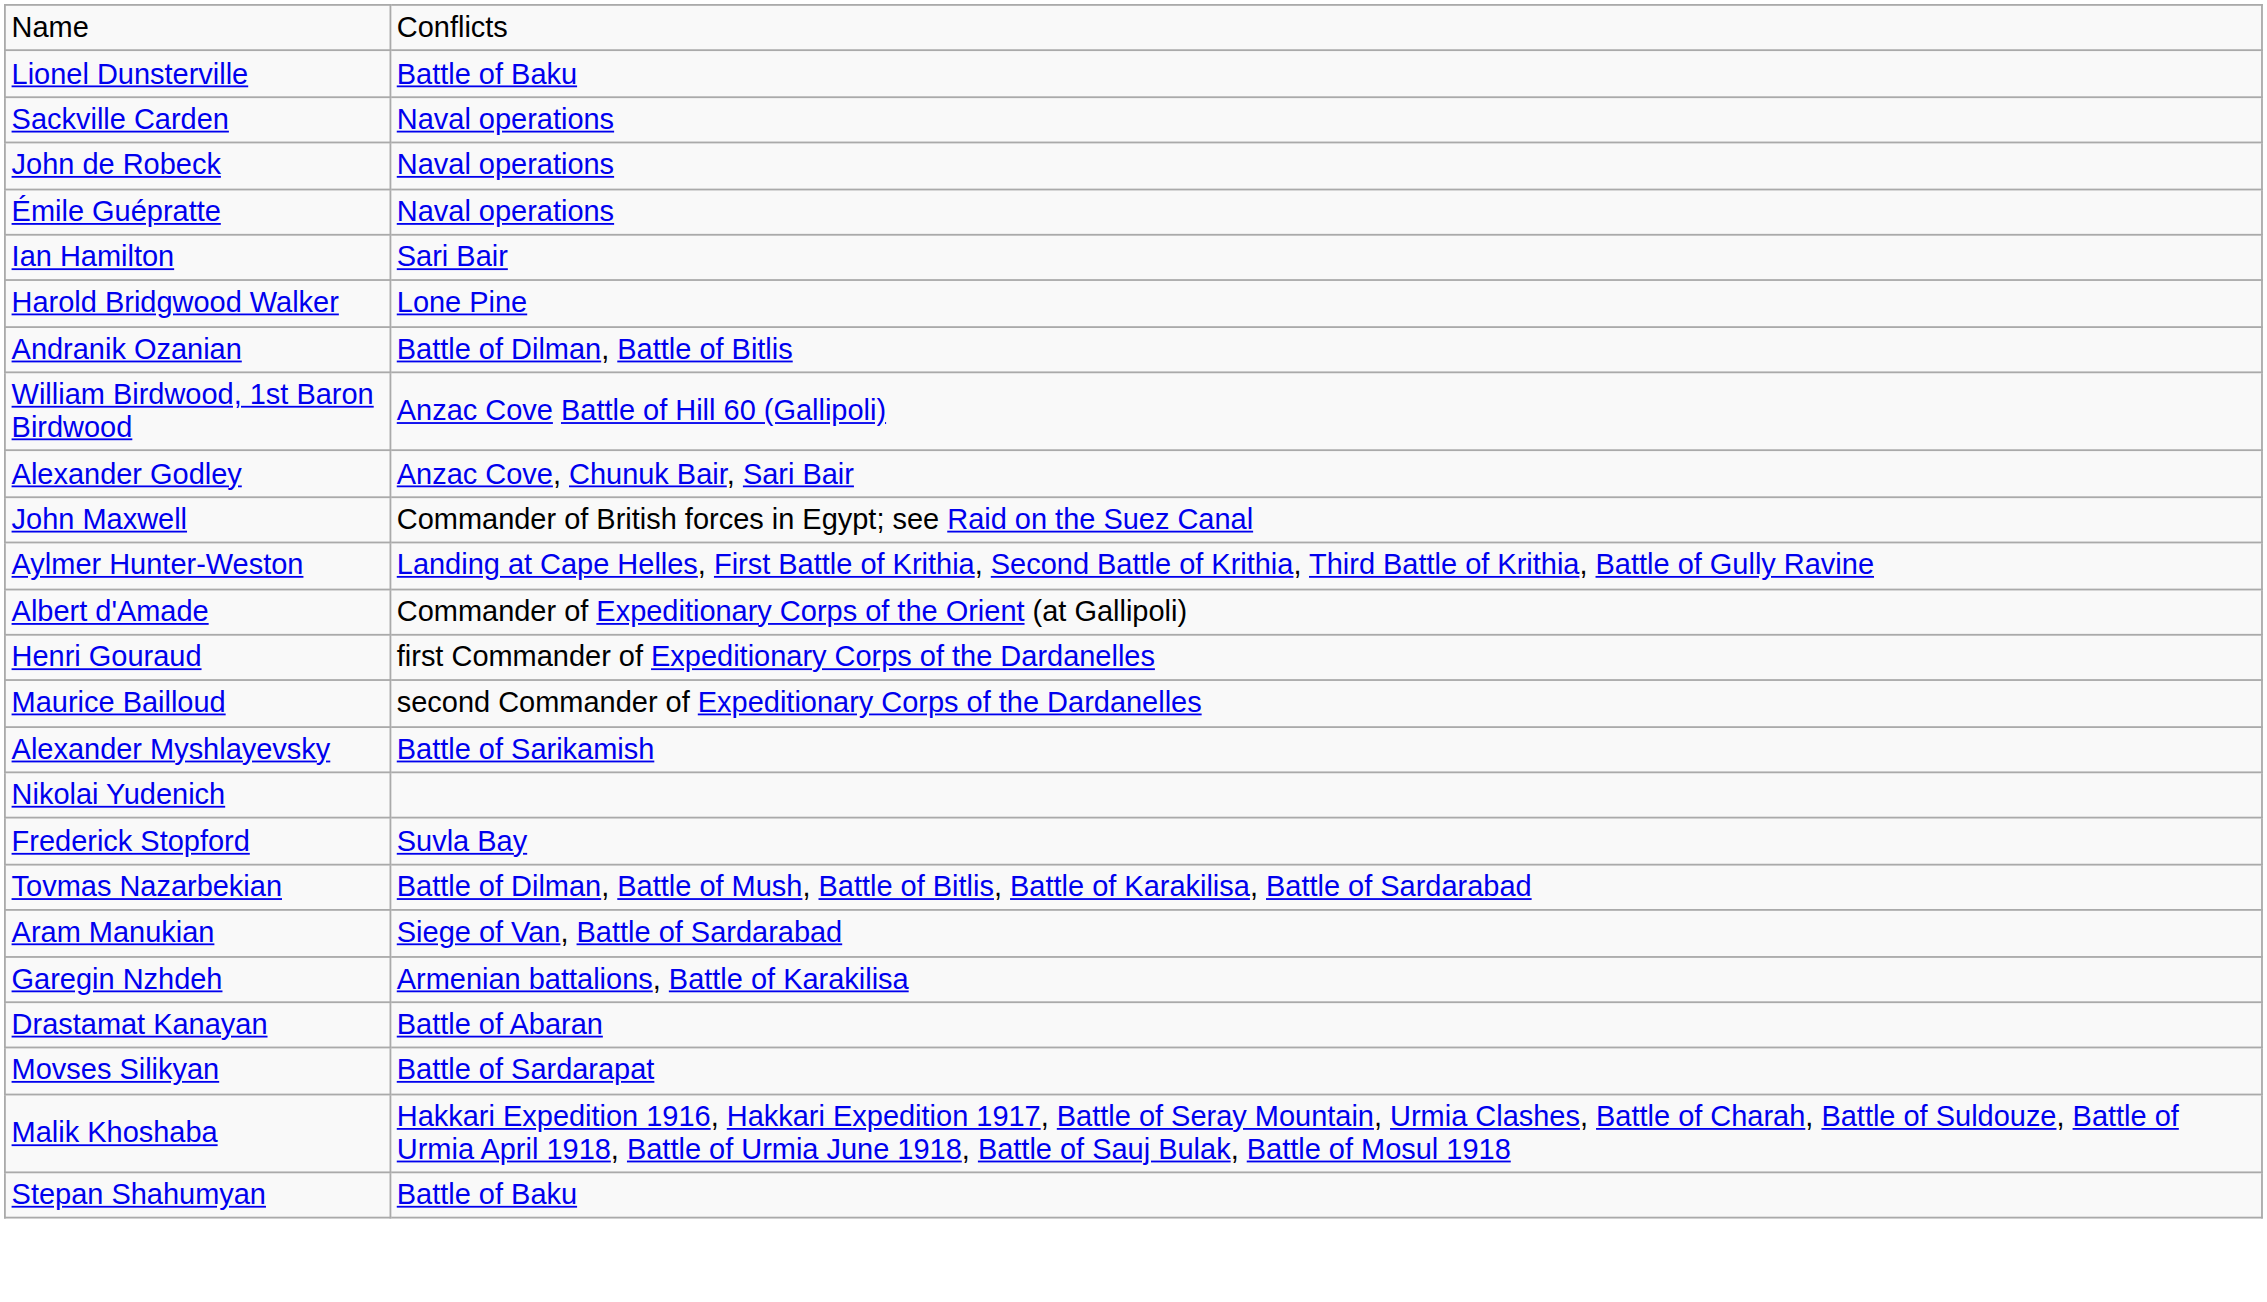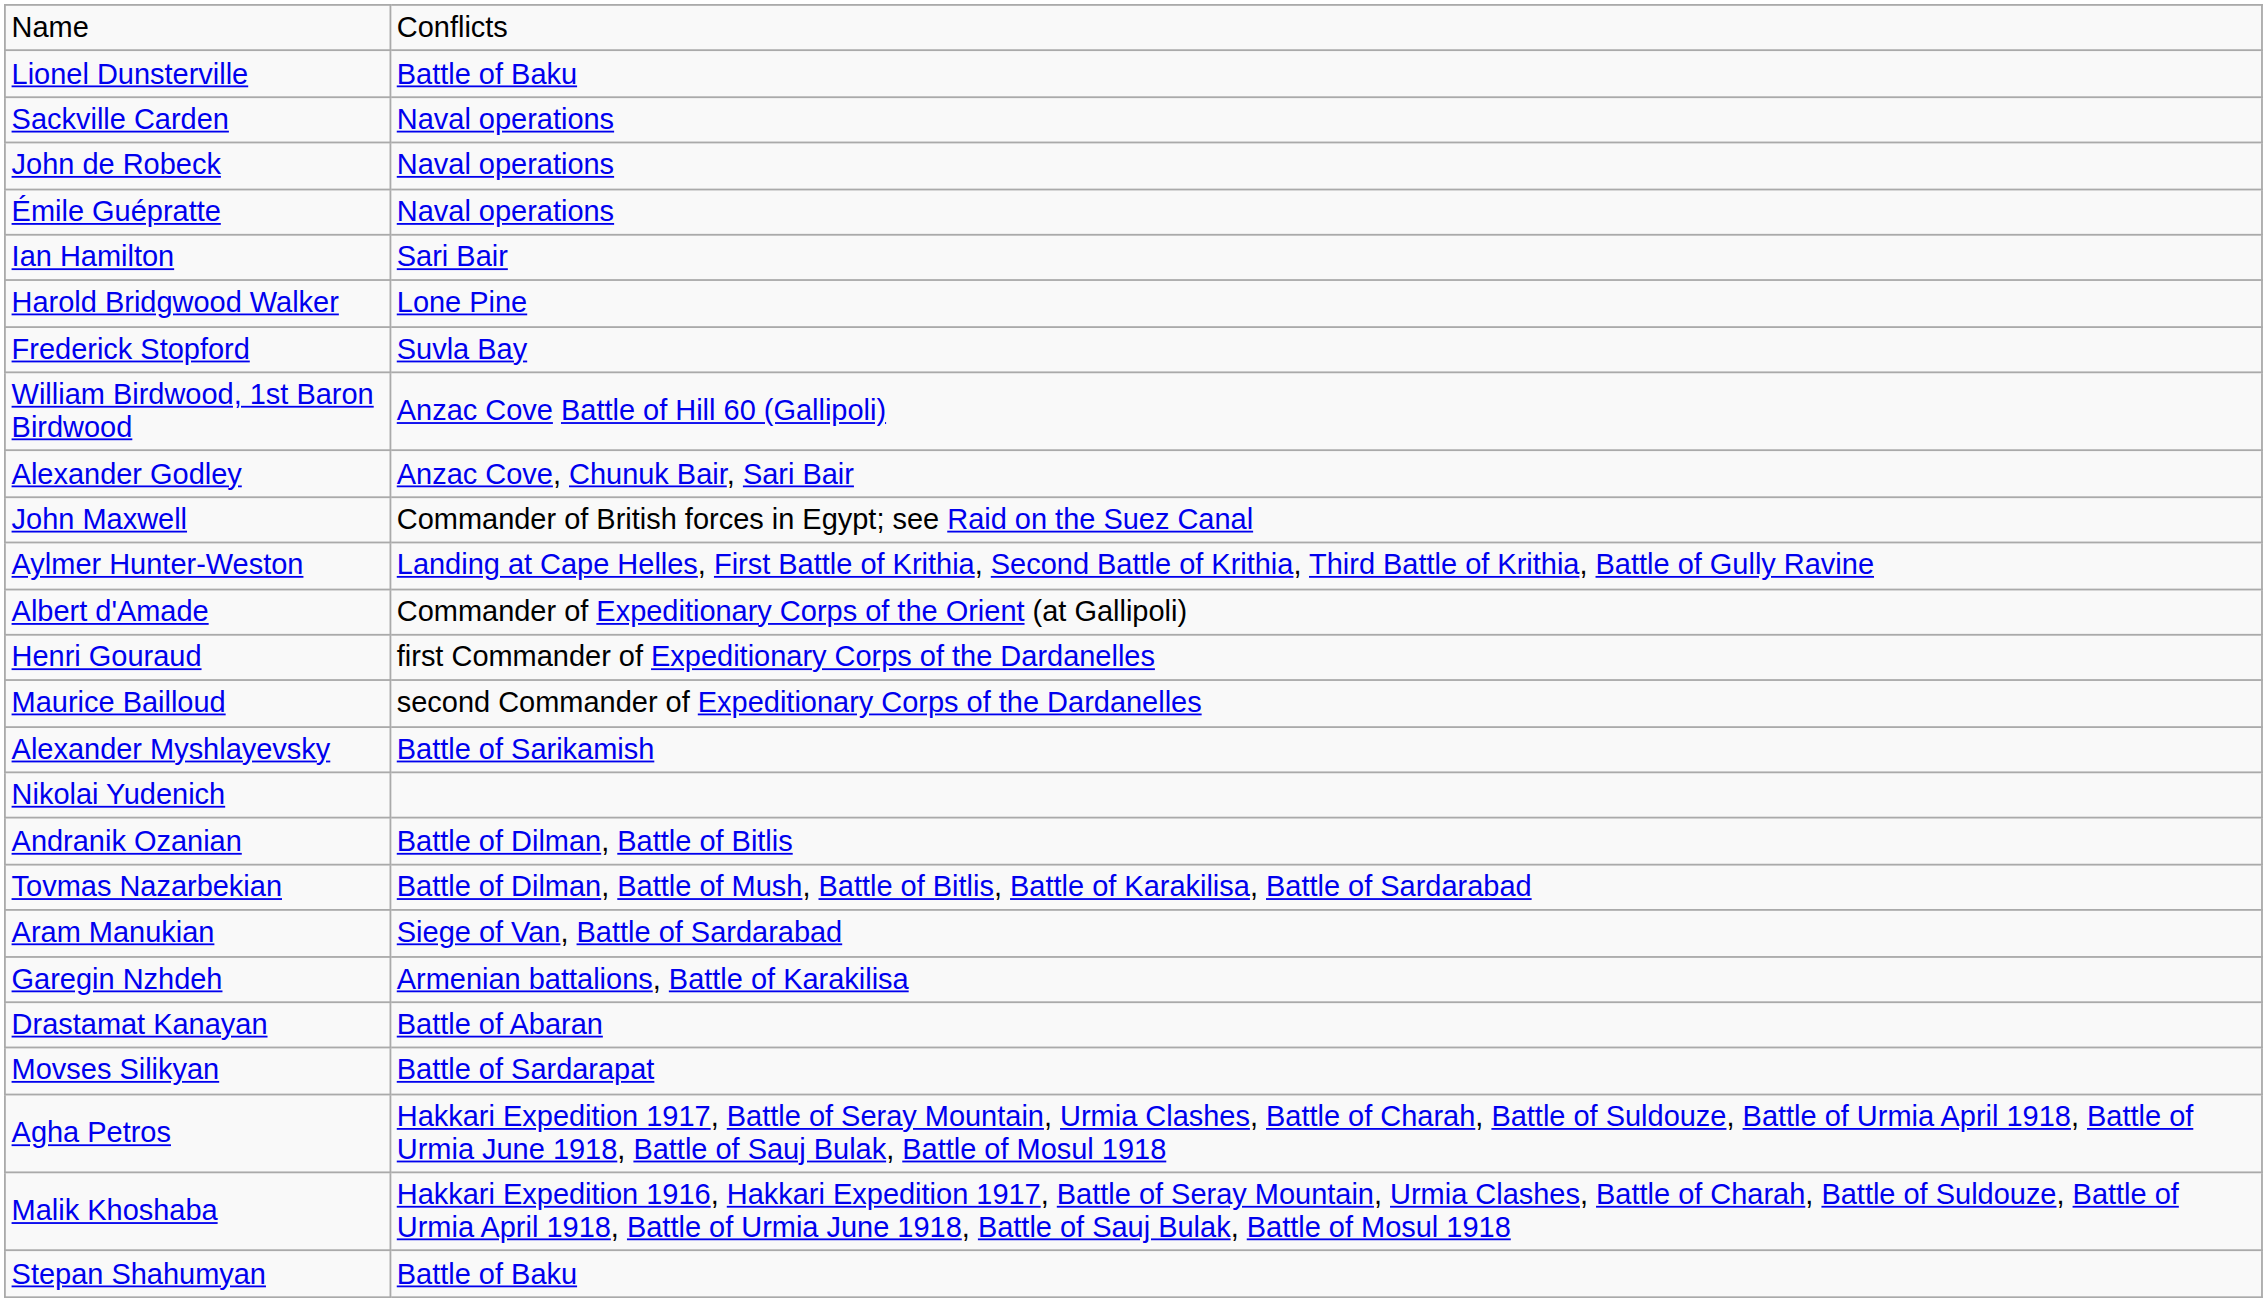rows swapped: Frederick Stopford <-> Andranik Ozanian
+ row: Agha Petros | Hakkari Expedition 1917, Battle of Seray Mountain, Urmia Clashes, Battle of Charah, Battle of Suldouze, Battle of Urmia April 1918, Battle of Urmia June 1918, Battle of Sauj Bulak, Battle of Mosul 1918
